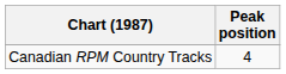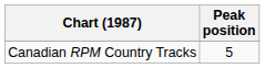Canadian RPM Country Tracks | Peak position: 4 -> 5
